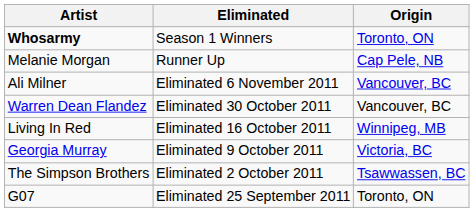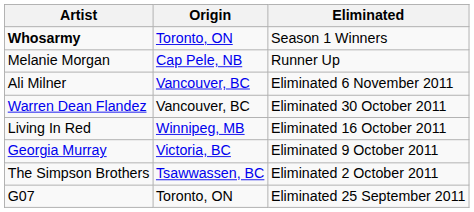columns swapped: Origin <-> Eliminated
